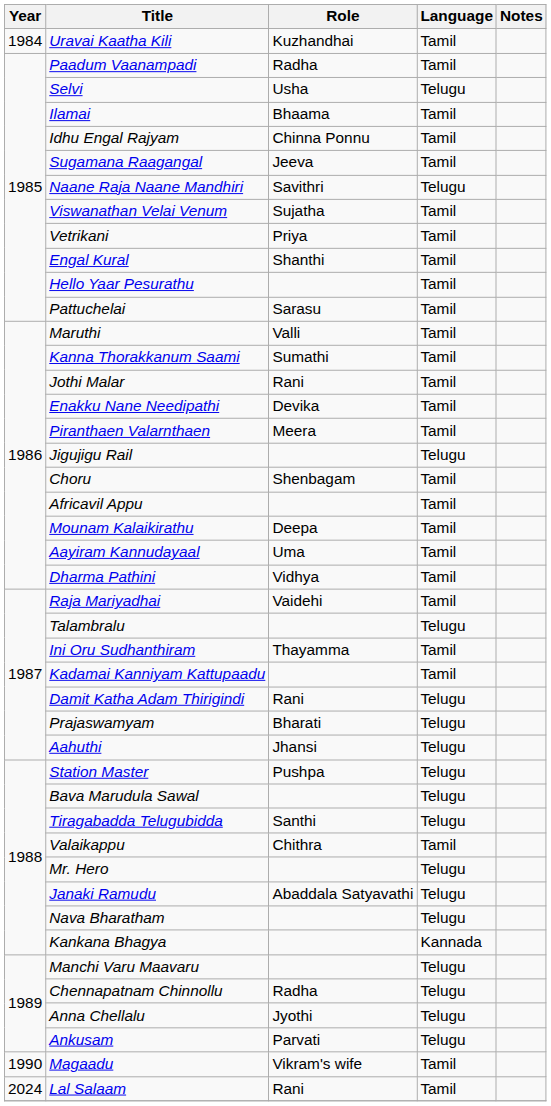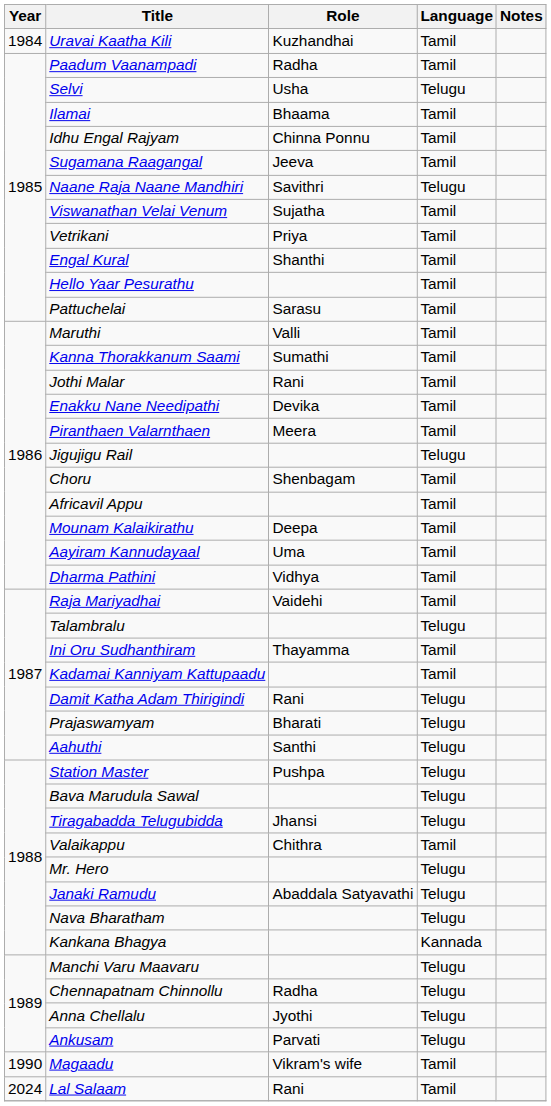Aahuthi | Role: Jhansi -> Santhi
Tiragabadda Telugubidda | Role: Santhi -> Jhansi
